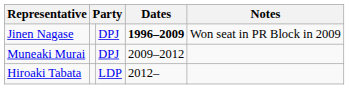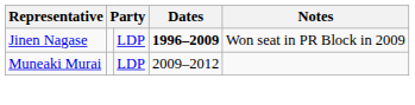Jinen Nagase | column 3: DPJ -> LDP
Muneaki Murai | column 3: DPJ -> LDP
- row: Hiroaki Tabata | LDP | 2012–
